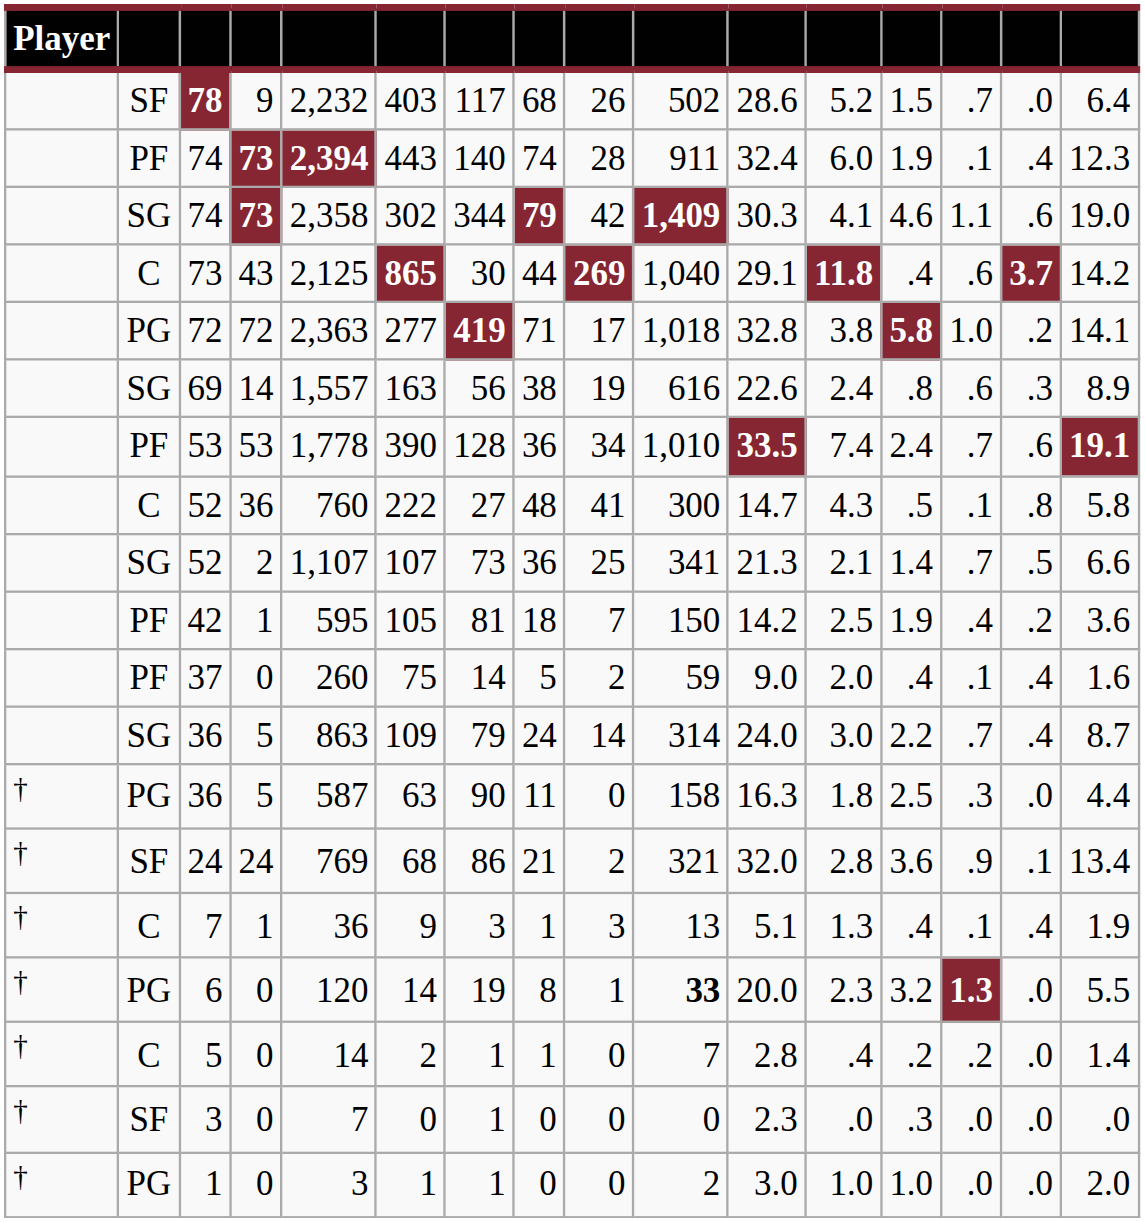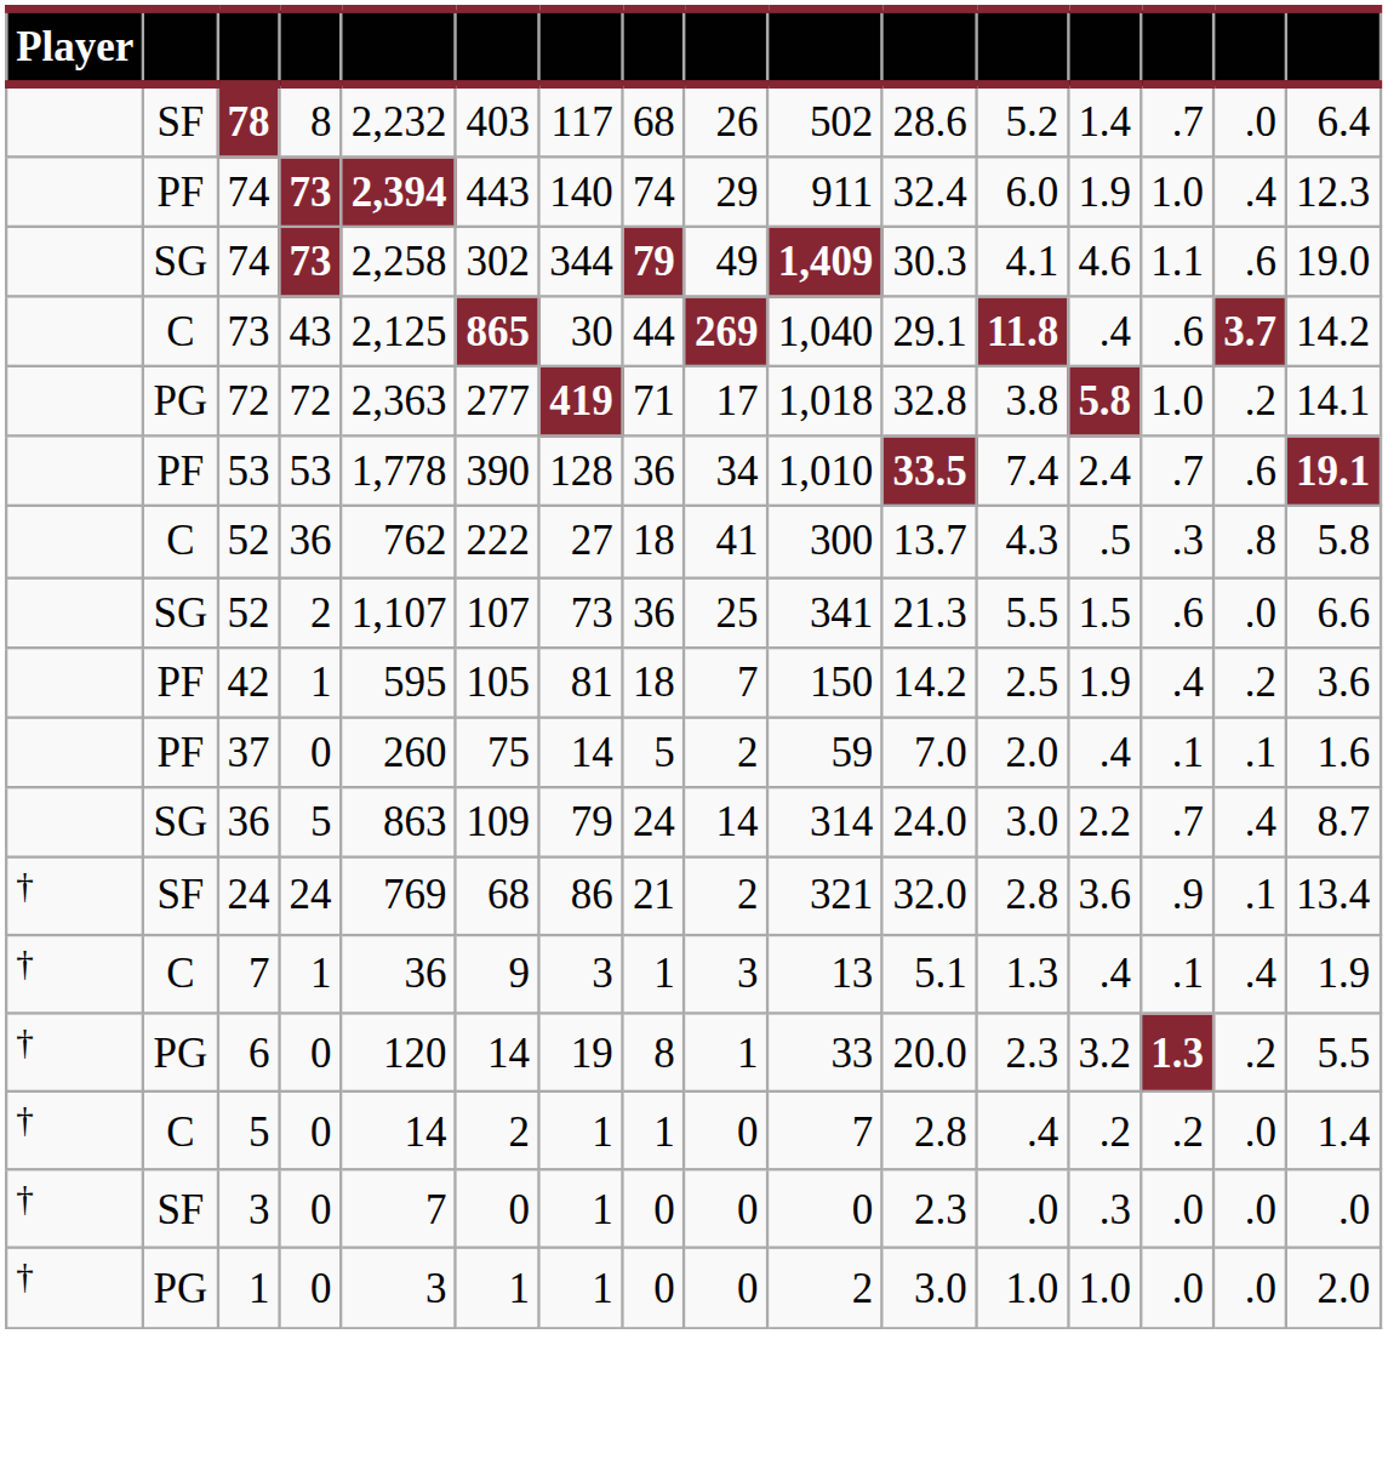78 | column 4: 9 -> 8
78 | column 13: 1.5 -> 1.4
PF / 74 | column 9: 28 -> 29
PF / 74 | column 14: .1 -> 1.0
SG / 74 | column 5: 2,358 -> 2,258
SG / 74 | column 9: 42 -> 49
- row: SG | 69 | 14 | 1,557 | 163 | 56 | 38 | 19 | 616 | 22.6 | 2.4 | .8 | .6 | .3 | 8.9
C / 52 | column 5: 760 -> 762
C / 52 | column 8: 48 -> 18
C / 52 | column 11: 14.7 -> 13.7
C / 52 | column 14: .1 -> .3
SG / 52 | column 12: 2.1 -> 5.5
SG / 52 | column 13: 1.4 -> 1.5
SG / 52 | column 14: .7 -> .6
SG / 52 | column 15: .5 -> .0
37 | column 11: 9.0 -> 7.0
37 | column 15: .4 -> .1
- row: † | PG | 36 | 5 | 587 | 63 | 90 | 11 | 0 | 158 | 16.3 | 1.8 | 2.5 | .3 | .0 | 4.4
6 | column 10: bold -> normal
6 | column 15: .0 -> .2
